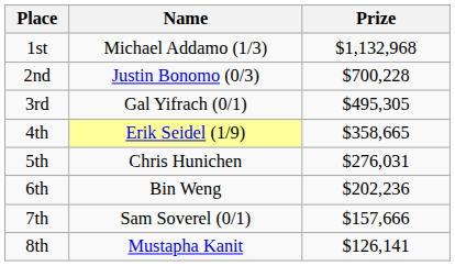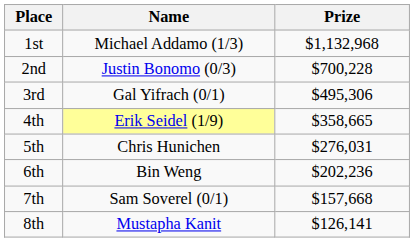3rd | Prize: $495,305 -> $495,306
7th | Prize: $157,666 -> $157,668
